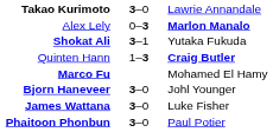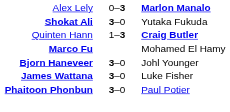- row: Takao Kurimoto | 3–0 | Lawrie Annandale
Shokat Ali | column 2: 3–1 -> 3–0
